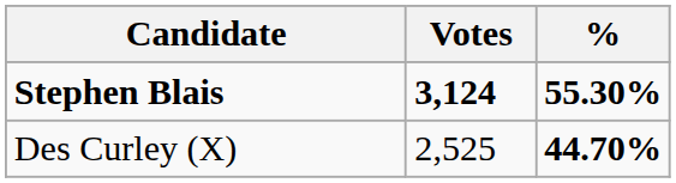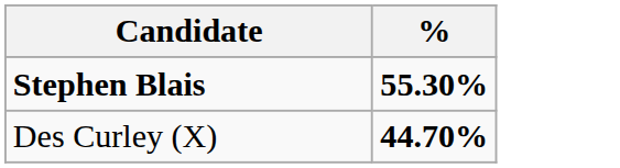- column: Votes | 3,124 | 2,525
